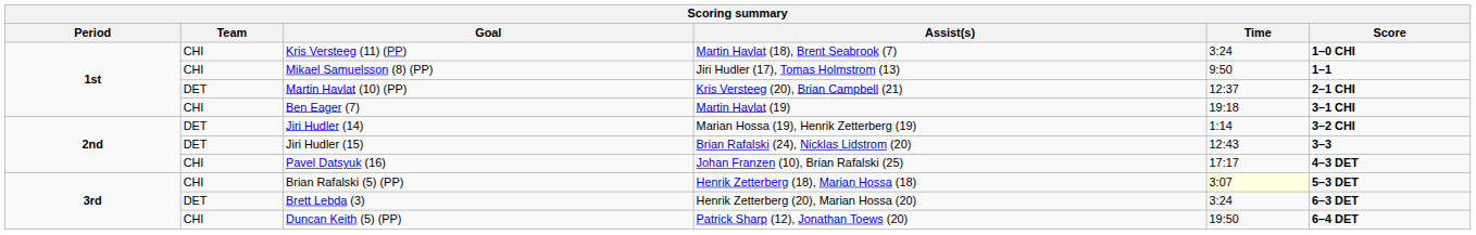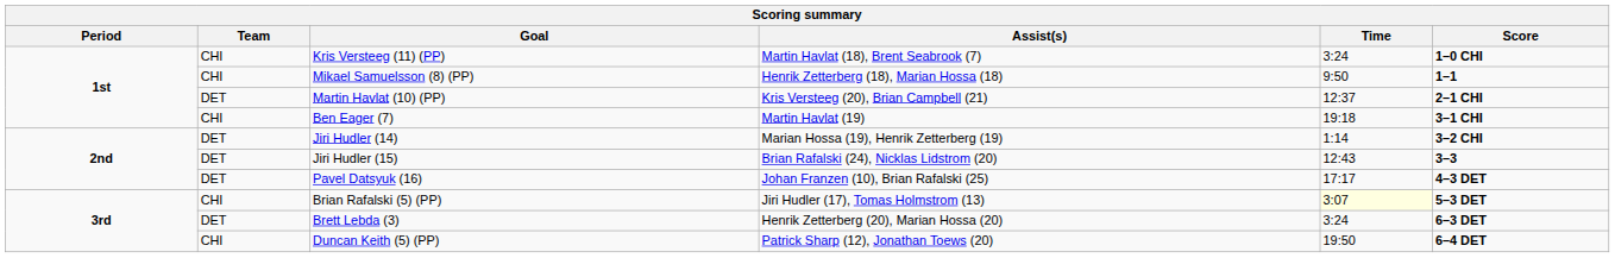Mikael Samuelsson (8) (PP) | Assist(s): Jiri Hudler (17), Tomas Holmstrom (13) -> Henrik Zetterberg (18), Marian Hossa (18)
Pavel Datsyuk (16) | Team: CHI -> DET
Brian Rafalski (5) (PP) | Assist(s): Henrik Zetterberg (18), Marian Hossa (18) -> Jiri Hudler (17), Tomas Holmstrom (13)
